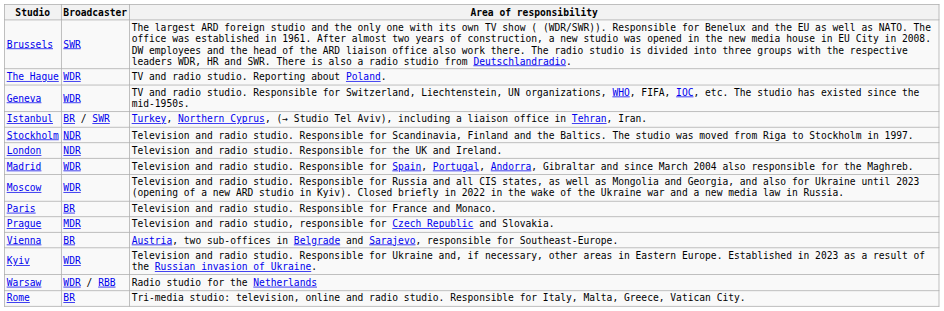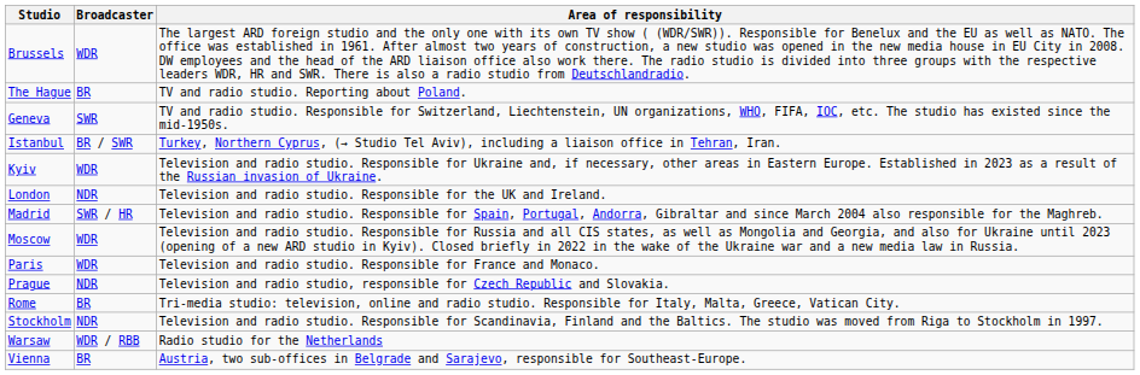Brussels | Broadcaster: SWR -> WDR
The Hague | Broadcaster: WDR -> BR
Geneva | Broadcaster: WDR -> SWR
rows swapped: Kyiv <-> Stockholm
Madrid | Broadcaster: WDR -> SWR / HR
Paris | Broadcaster: BR -> WDR
Prague | Broadcaster: MDR -> NDR
rows swapped: Rome <-> Vienna
